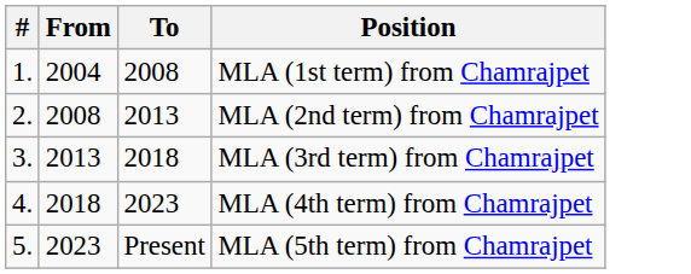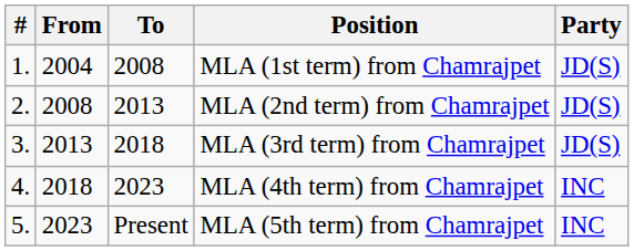+ column: Party | JD(S) | JD(S) | JD(S) | INC | INC
